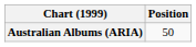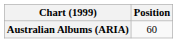Australian Albums (ARIA) | Position: 50 -> 60
